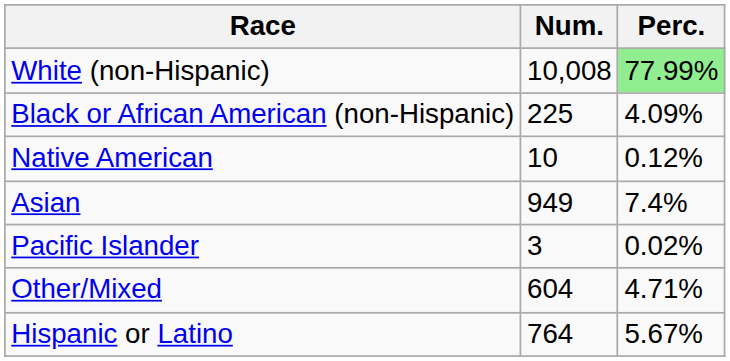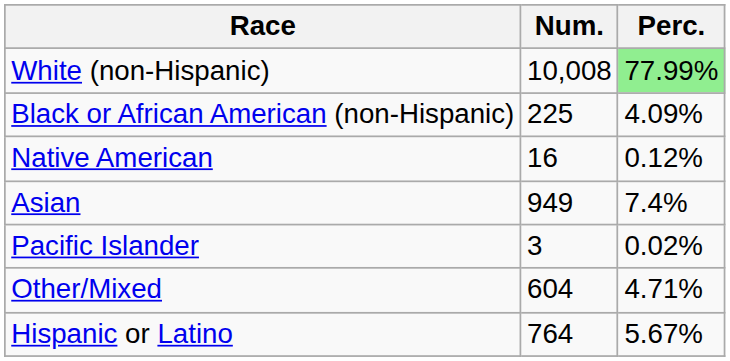Native American | Num.: 10 -> 16
